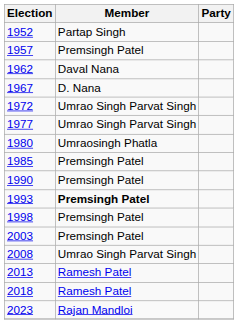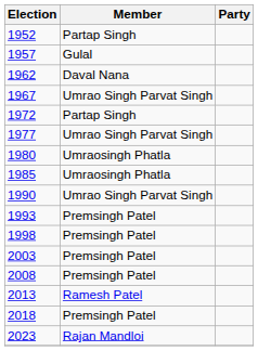1957 | Member: Premsingh Patel -> Gulal
1967 | Member: D. Nana -> Umrao Singh Parvat Singh
1972 | Member: Umrao Singh Parvat Singh -> Partap Singh
1985 | Member: Premsingh Patel -> Umraosingh Phatla
1990 | Member: Premsingh Patel -> Umrao Singh Parvat Singh
1993 | Member: bold -> normal
2008 | Member: Umrao Singh Parvat Singh -> Premsingh Patel
2018 | Member: Ramesh Patel -> Premsingh Patel
